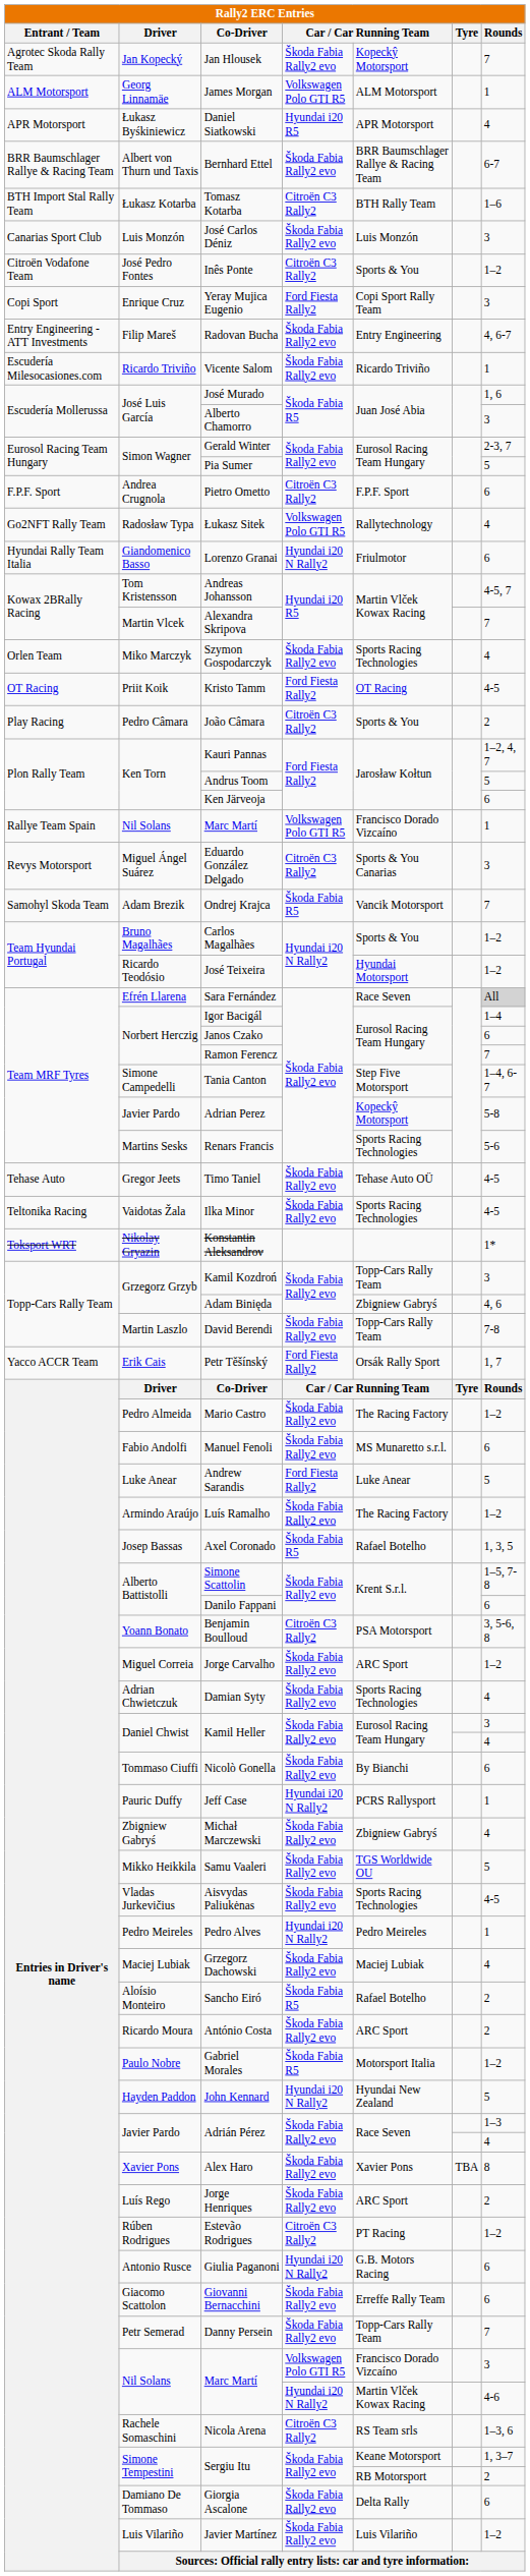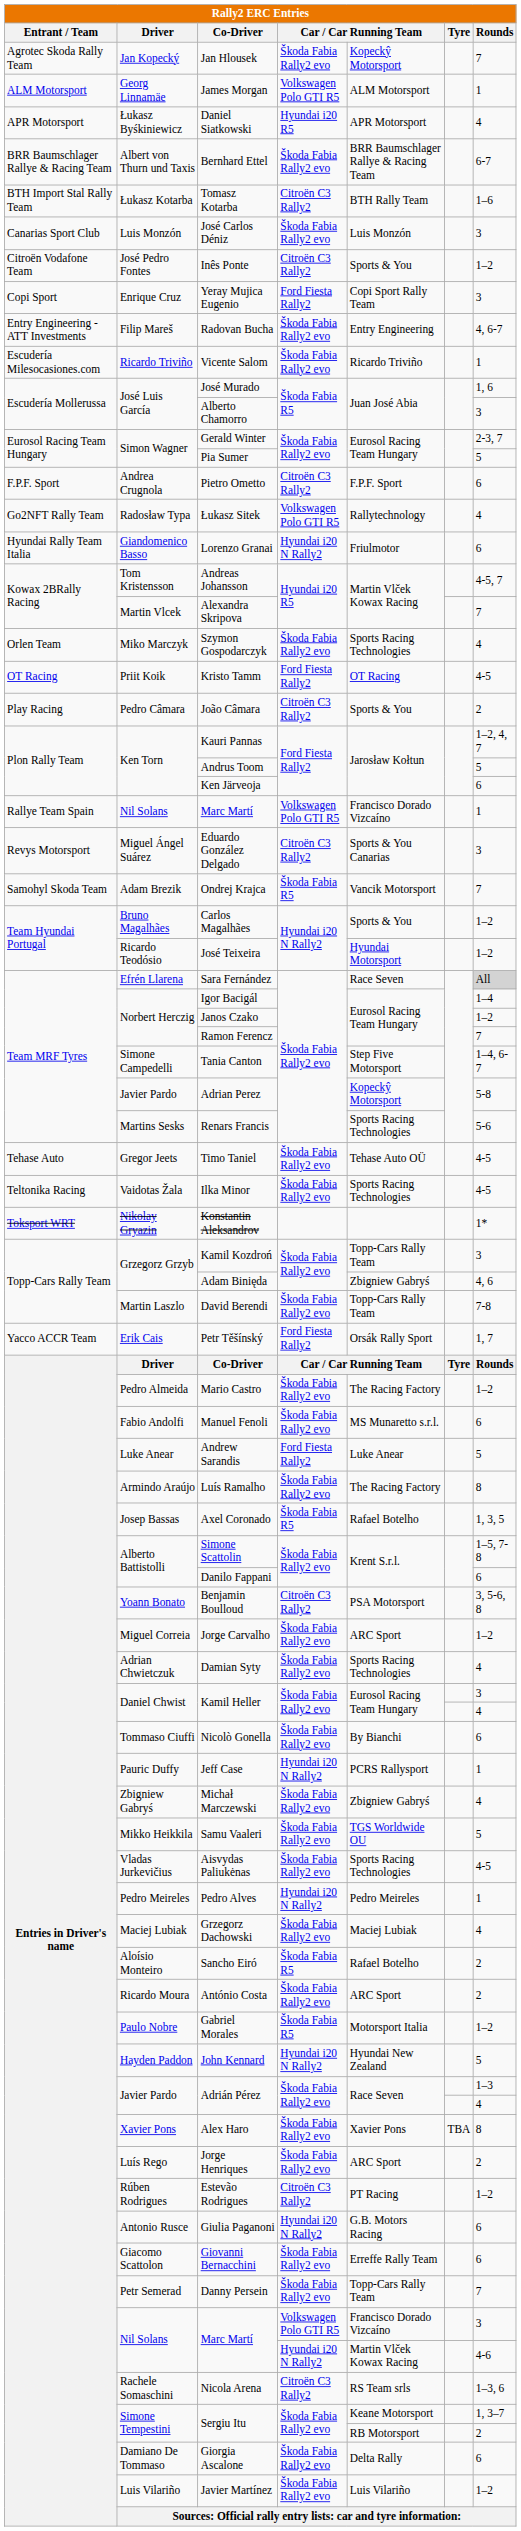Janos Czako | Rally2 ERC Entries / Rounds: 6 -> 1–2
Luís Ramalho | Rally2 ERC Entries / Rounds: 1–2 -> 8
